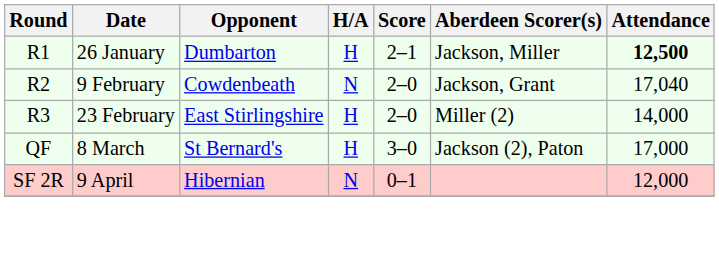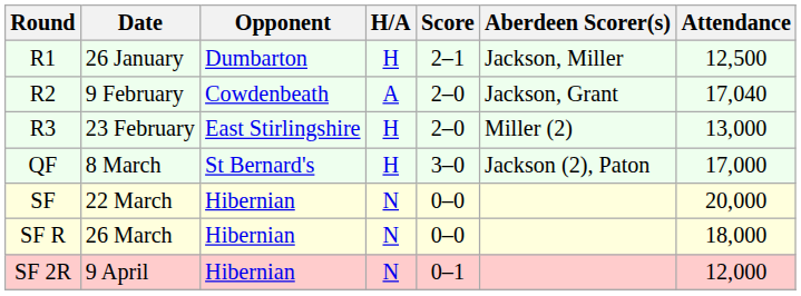R1 | Attendance: bold -> normal
R2 | H/A: N -> A
R3 | Attendance: 14,000 -> 13,000
+ row: SF | 22 March | Hibernian | N | 0–0 | 20,000
+ row: SF R | 26 March | Hibernian | N | 0–0 | 18,000
